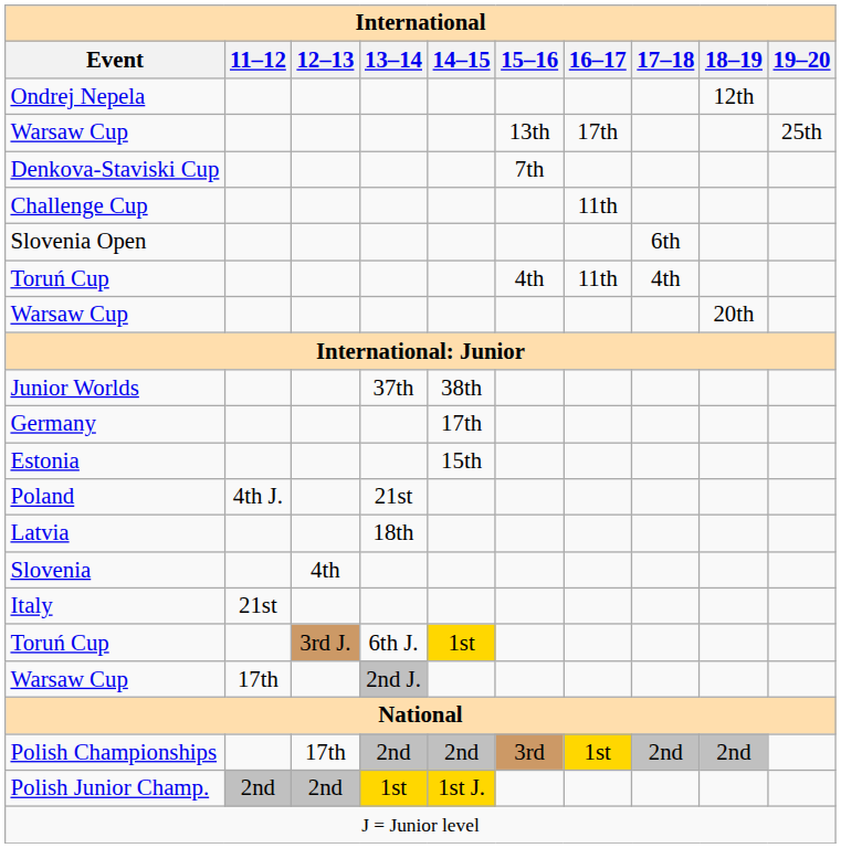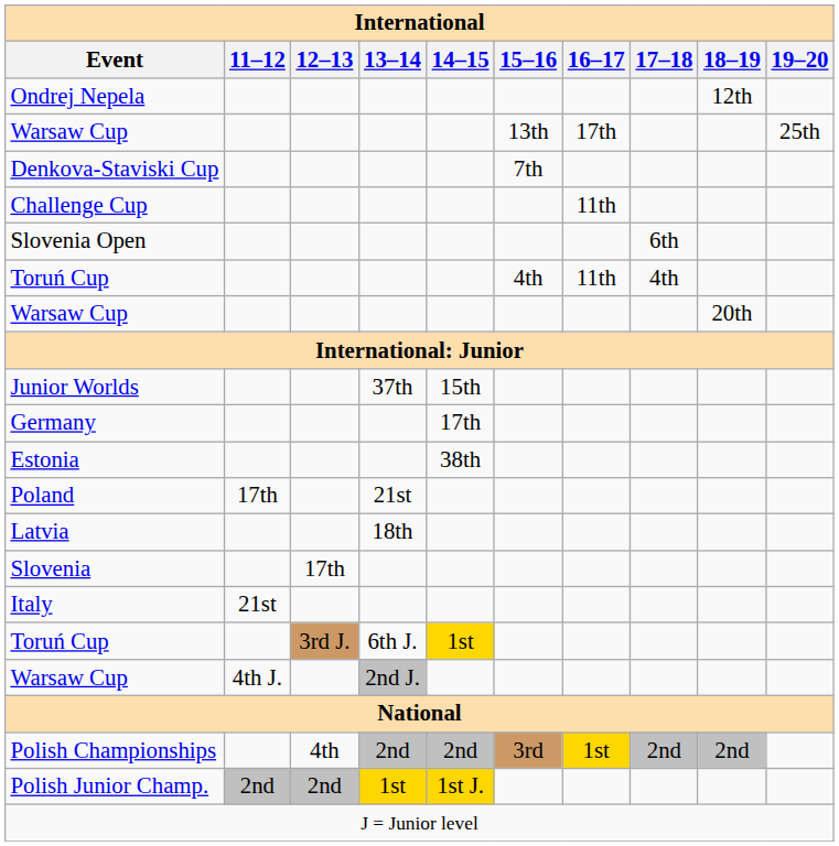Junior Worlds | 14–15: 38th -> 15th
Estonia | 14–15: 15th -> 38th
Poland | 11–12: 4th J. -> 17th
Slovenia | 12–13: 4th -> 17th
Warsaw Cup / 2nd J. | 11–12: 17th -> 4th J.
Polish Championships | 12–13: 17th -> 4th
